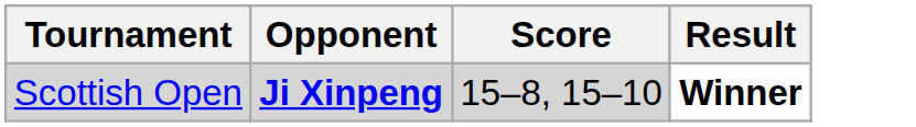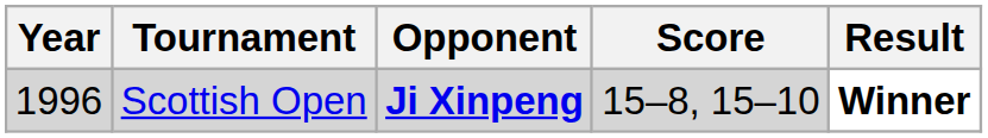+ column: Year | 1996
